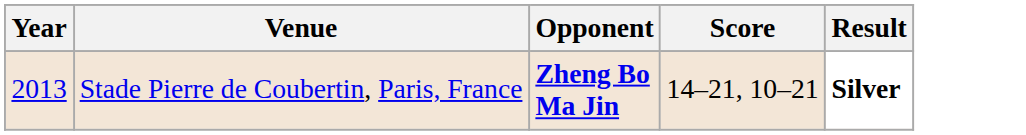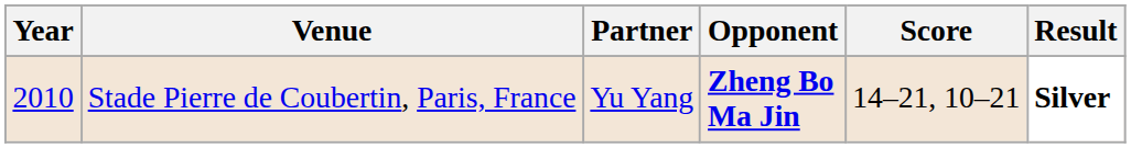+ column: Partner | Yu Yang
Stade Pierre de Coubertin, Paris, France | Year: 2013 -> 2010
